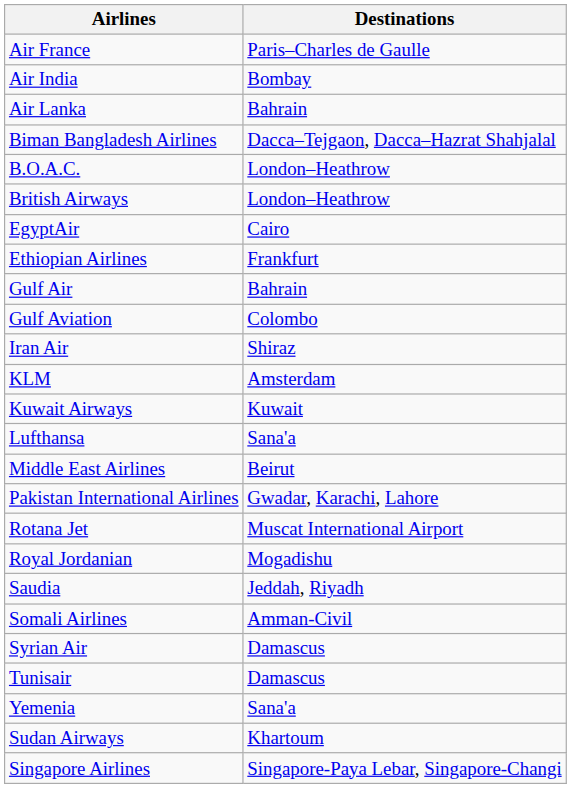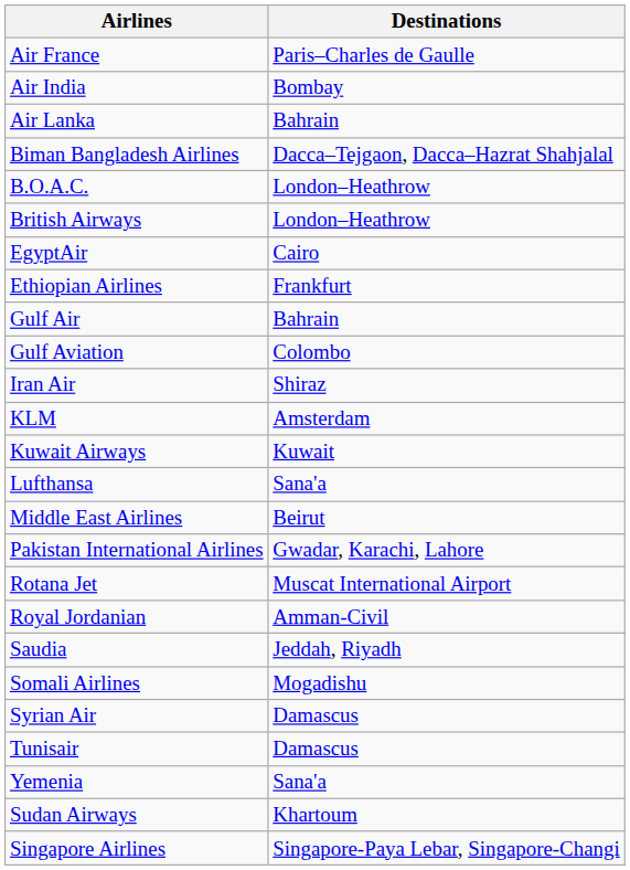Royal Jordanian | Destinations: Mogadishu -> Amman-Civil
Somali Airlines | Destinations: Amman-Civil -> Mogadishu
